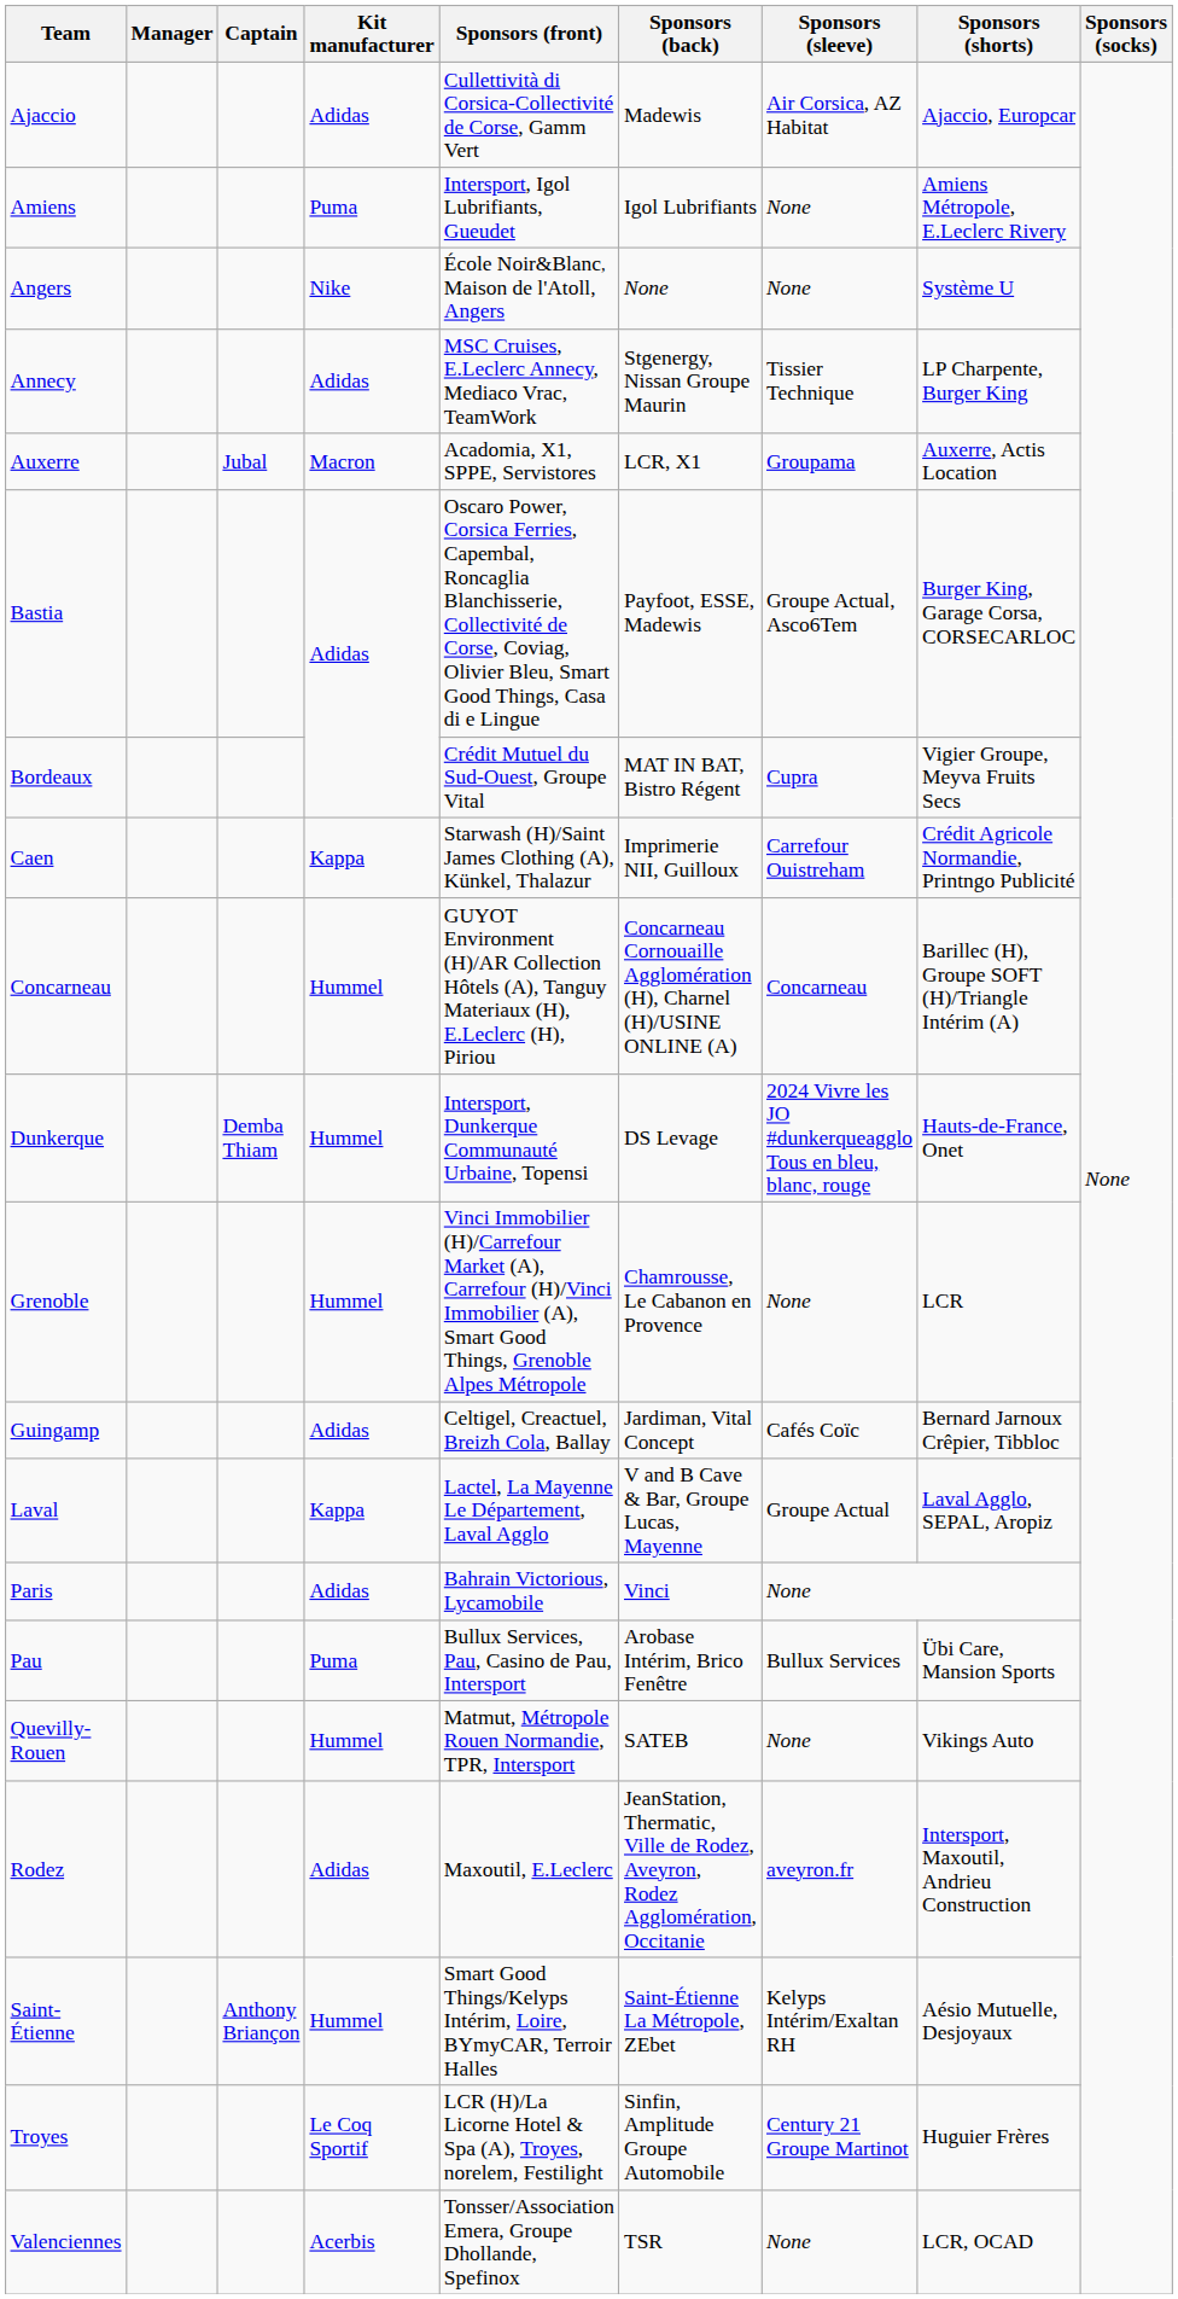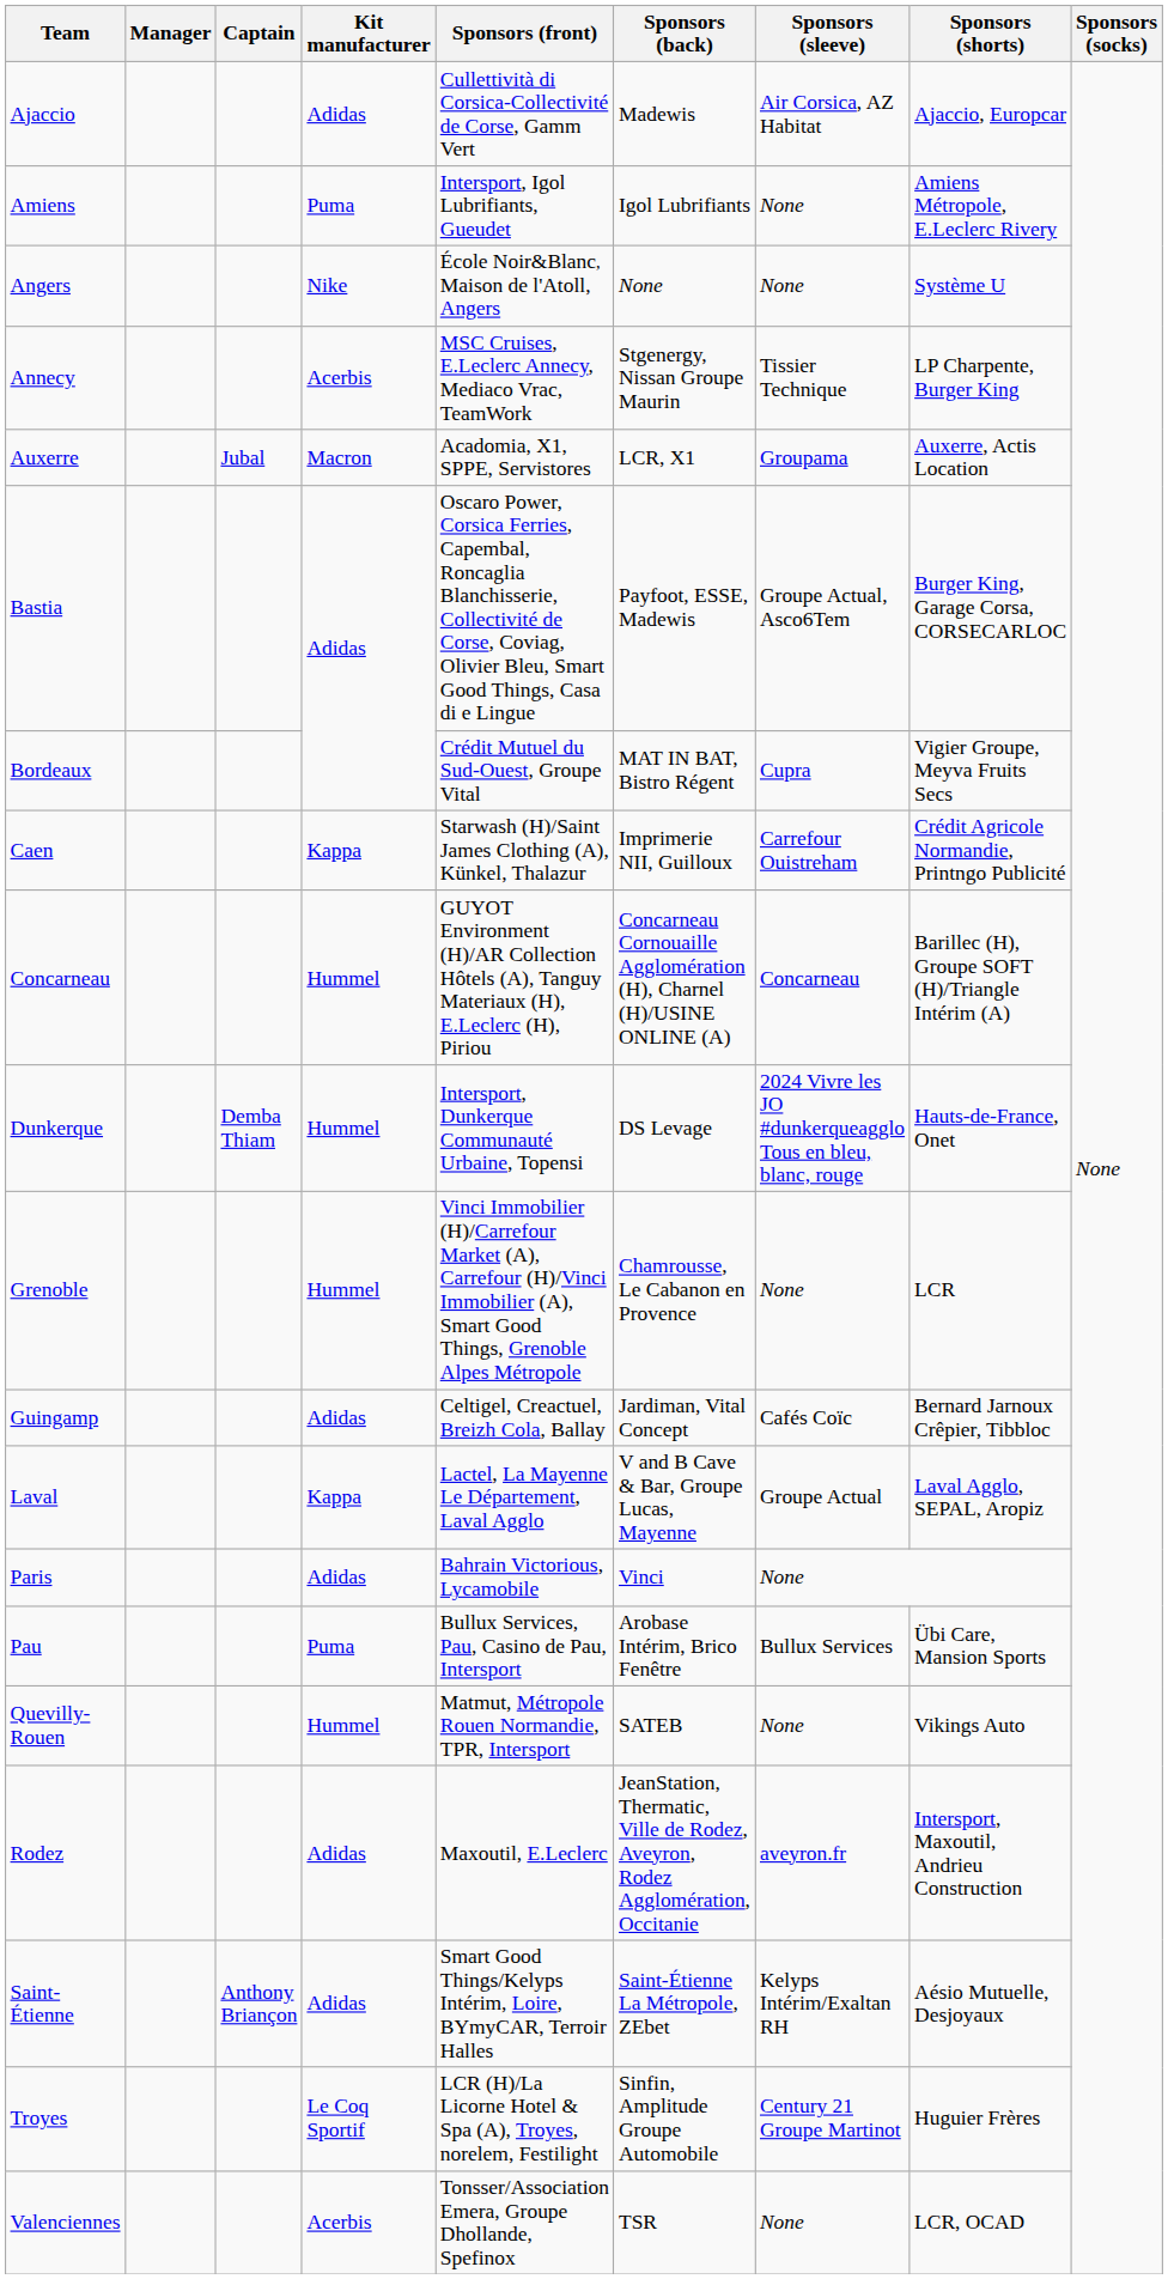Annecy | Kit manufacturer: Adidas -> Acerbis
Saint-Étienne | Kit manufacturer: Hummel -> Adidas
